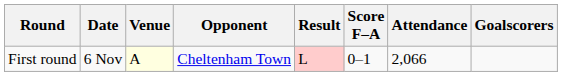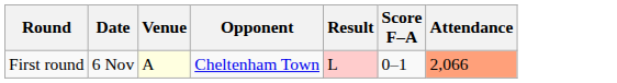- column: Goalscorers
First round | Attendance: no background -> lightsalmon background
